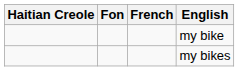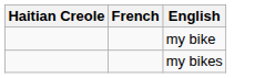- column: Fon
